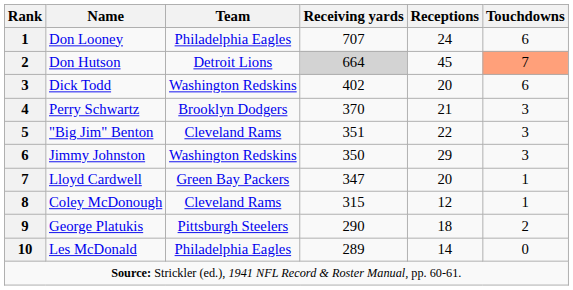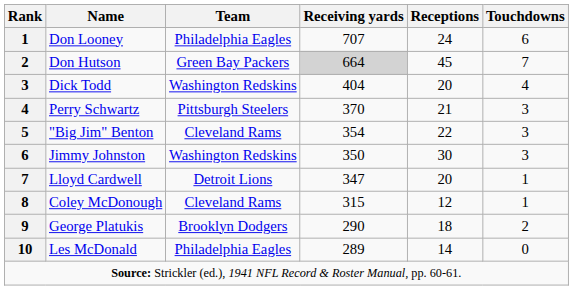Don Hutson | Team: Detroit Lions -> Green Bay Packers
Don Hutson | Touchdowns: lightsalmon background -> no background
Dick Todd | Receiving yards: 402 -> 404
Dick Todd | Touchdowns: 6 -> 4
Perry Schwartz | Team: Brooklyn Dodgers -> Pittsburgh Steelers
"Big Jim" Benton | Receiving yards: 351 -> 354
Jimmy Johnston | Receptions: 29 -> 30
Lloyd Cardwell | Team: Green Bay Packers -> Detroit Lions
George Platukis | Team: Pittsburgh Steelers -> Brooklyn Dodgers
